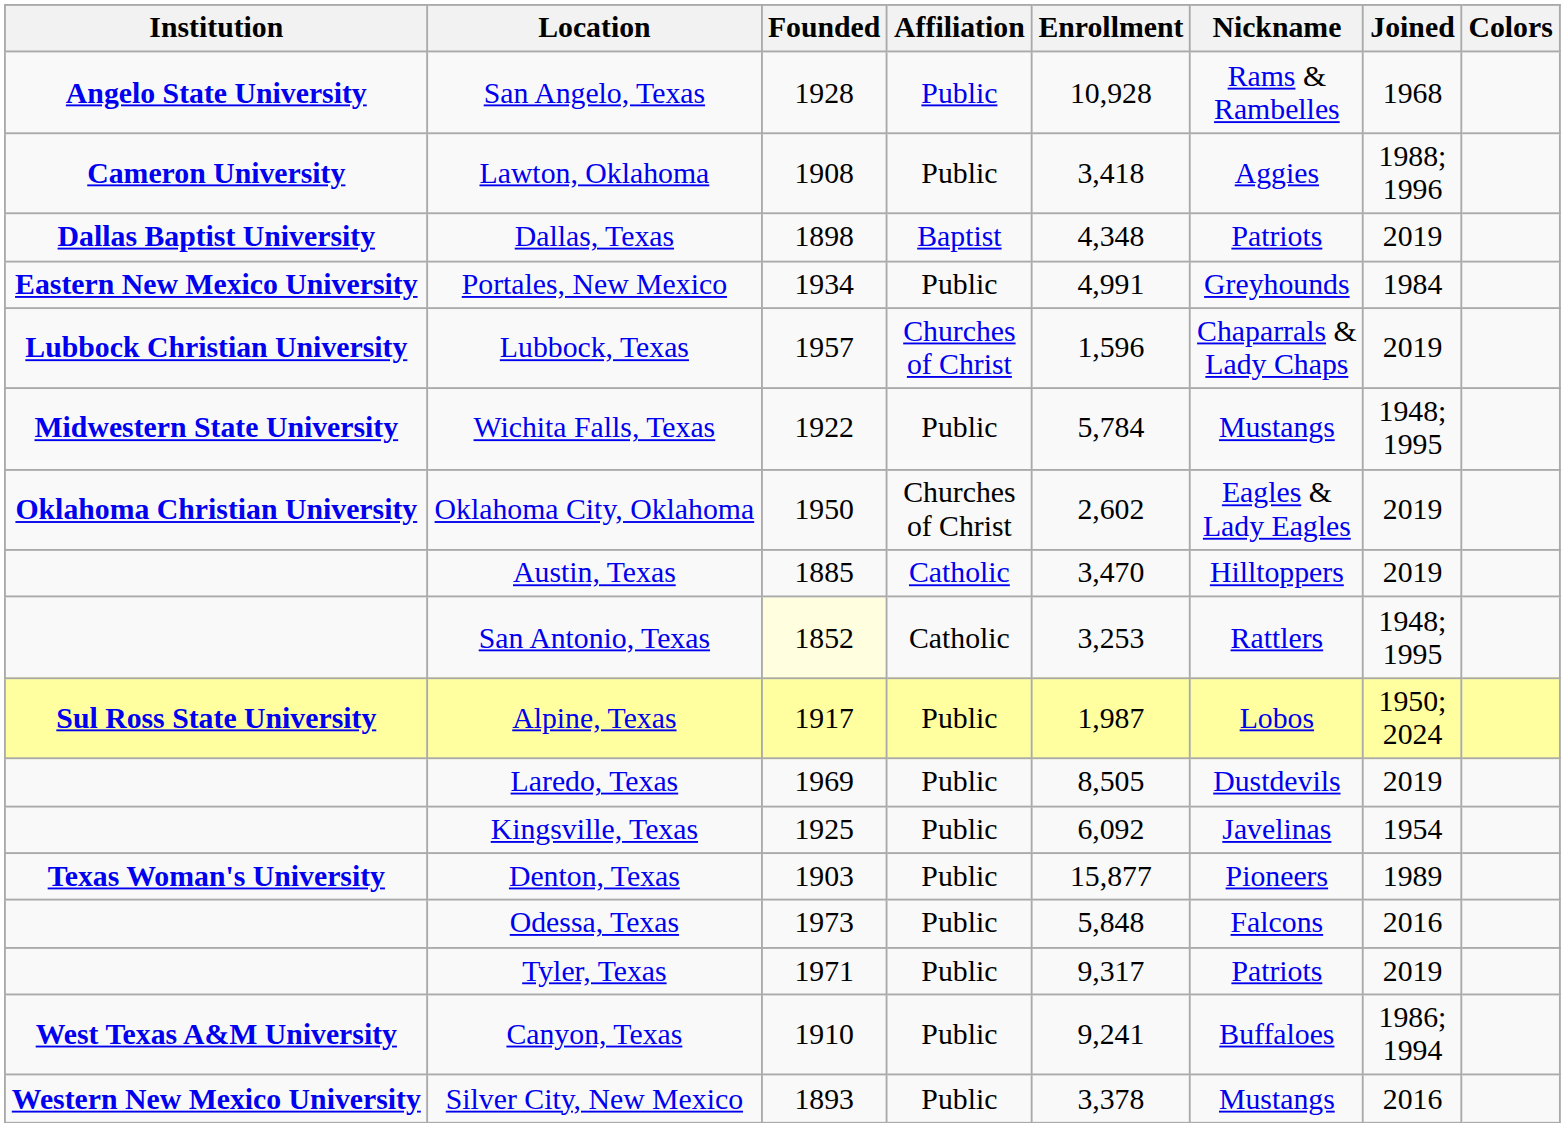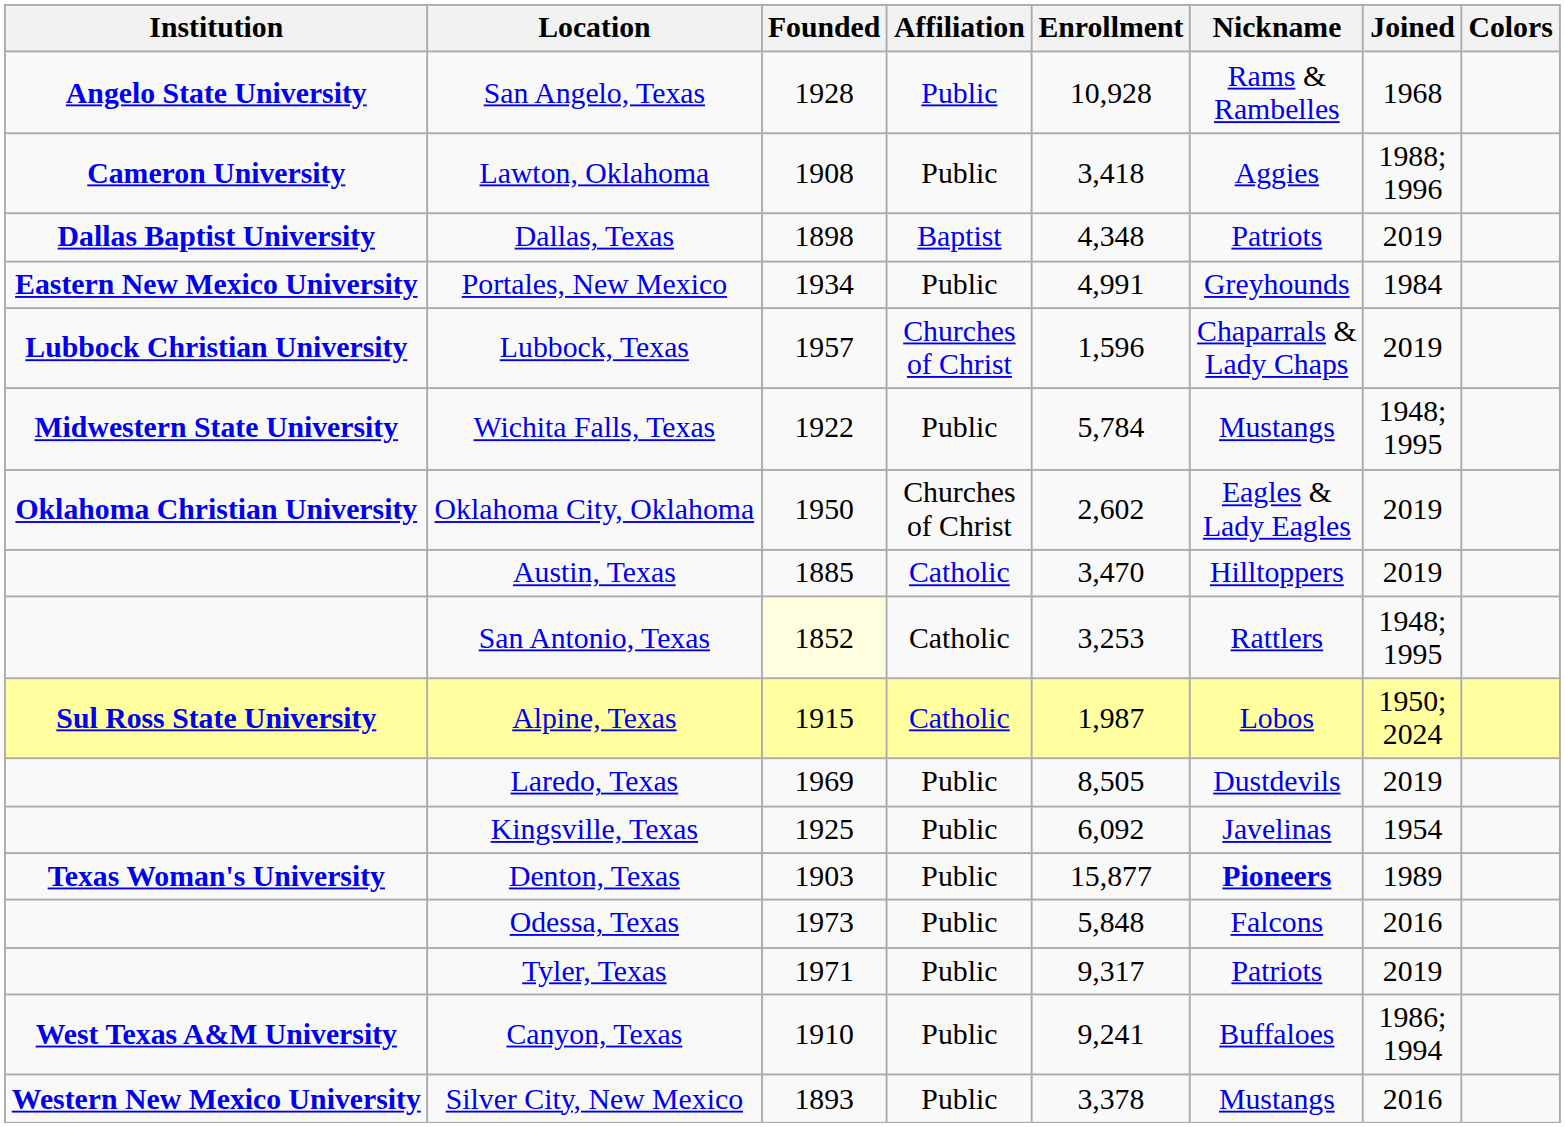Alpine, Texas | Founded: 1917 -> 1915
Alpine, Texas | Affiliation: Public -> Catholic
Denton, Texas | Nickname: normal -> bold
